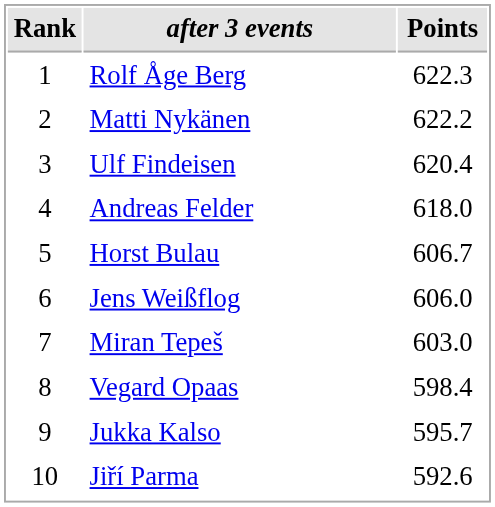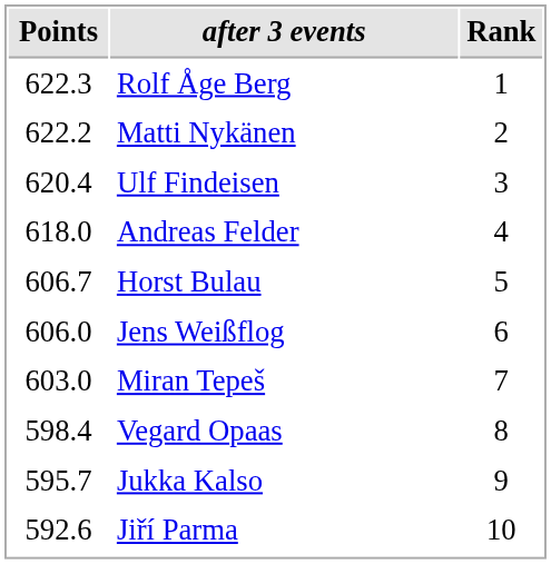columns swapped: Rank <-> Points
